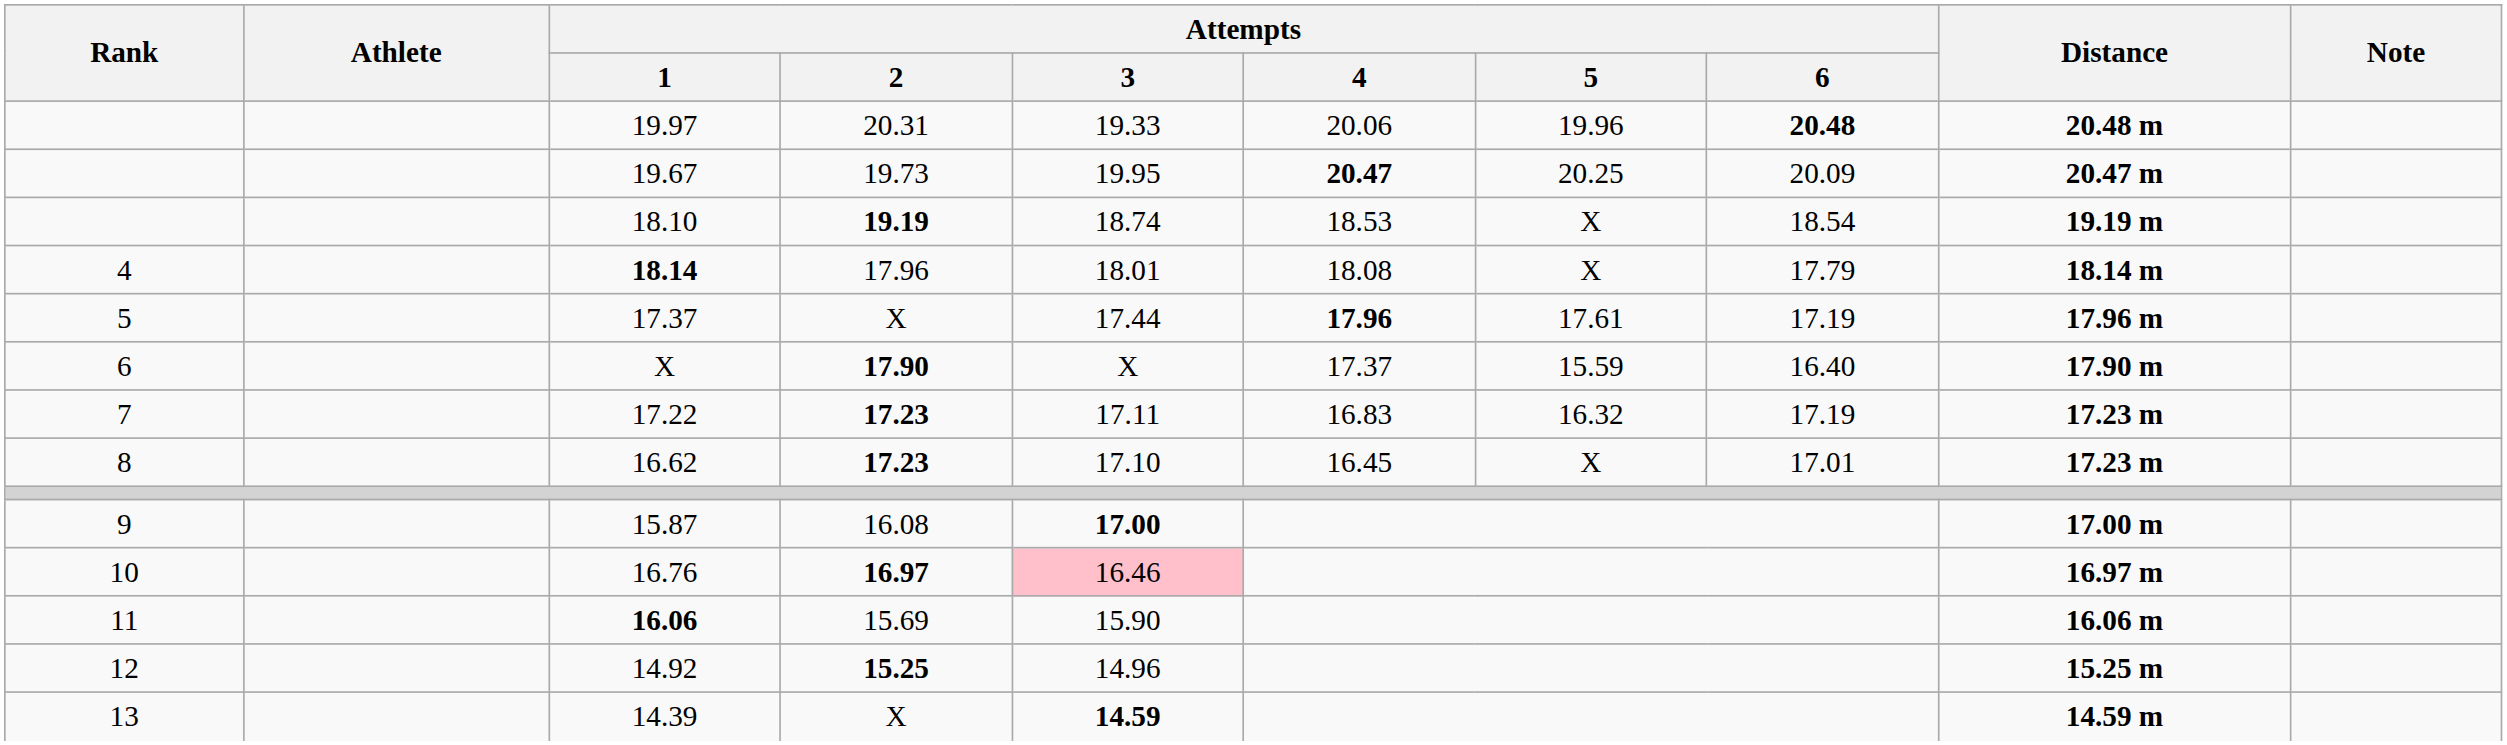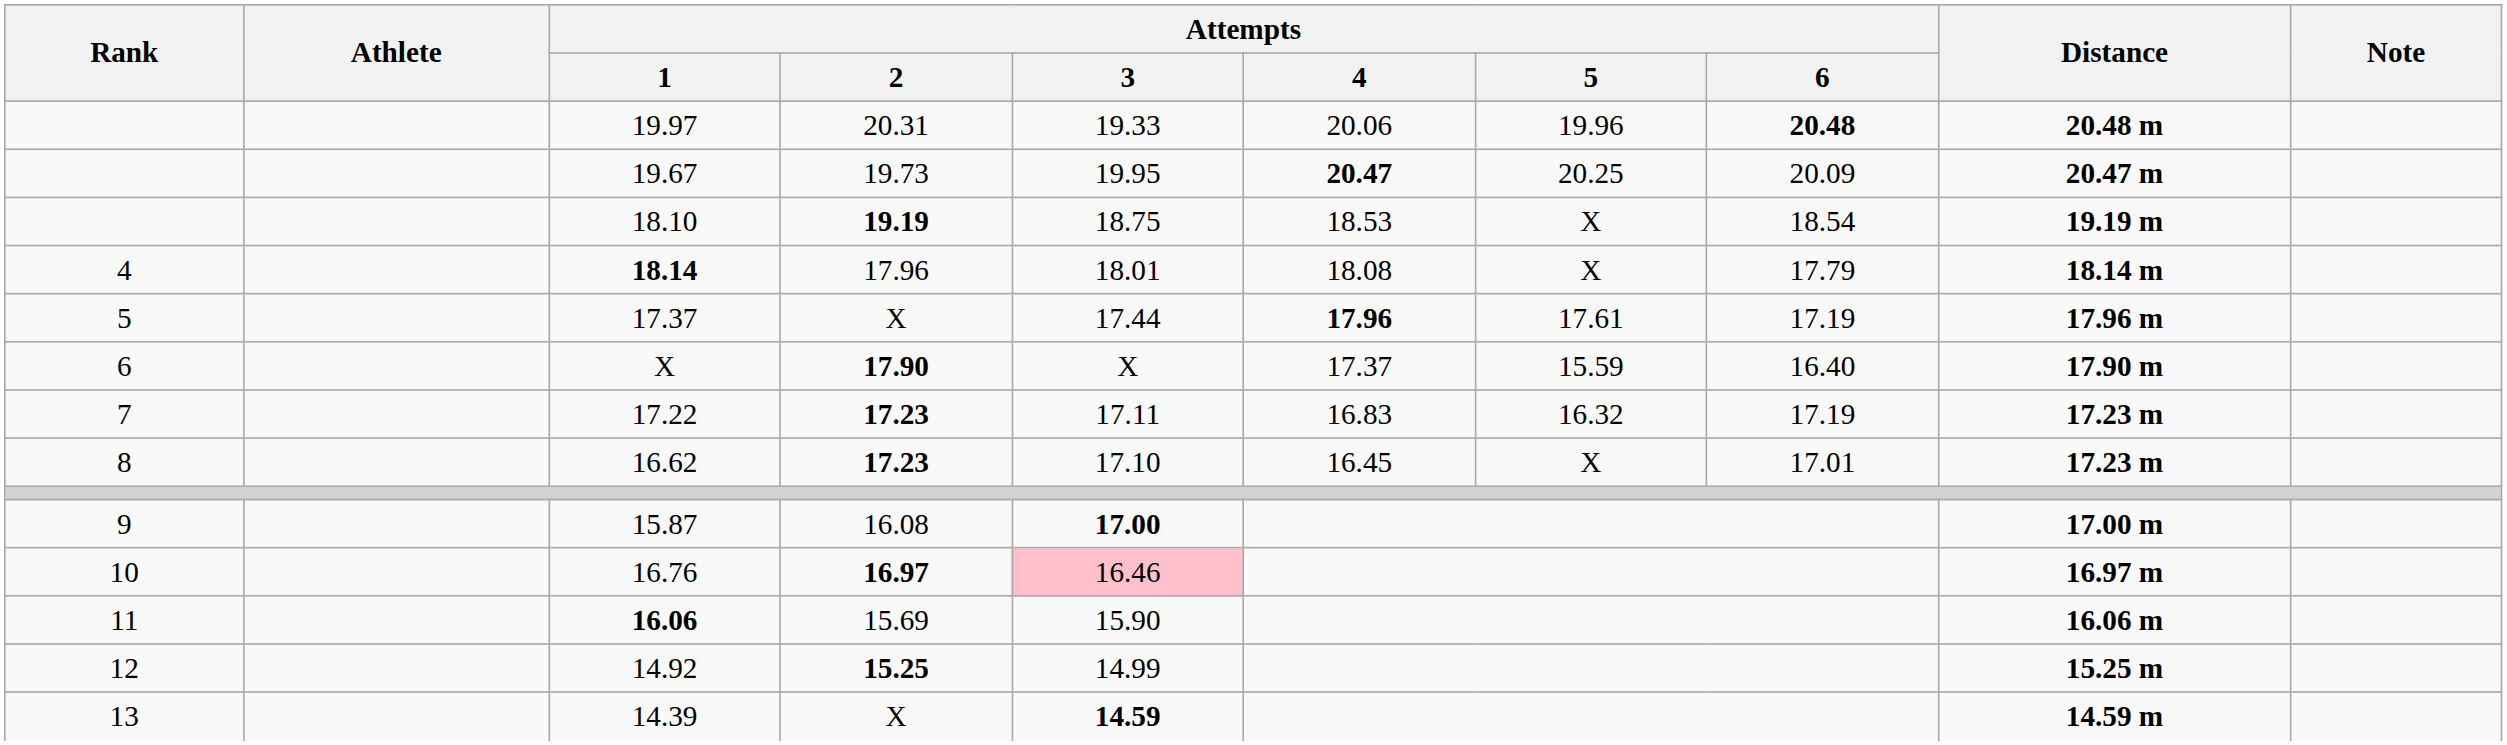18.10 | Attempts / 3: 18.74 -> 18.75
14.92 | Attempts / 3: 14.96 -> 14.99
